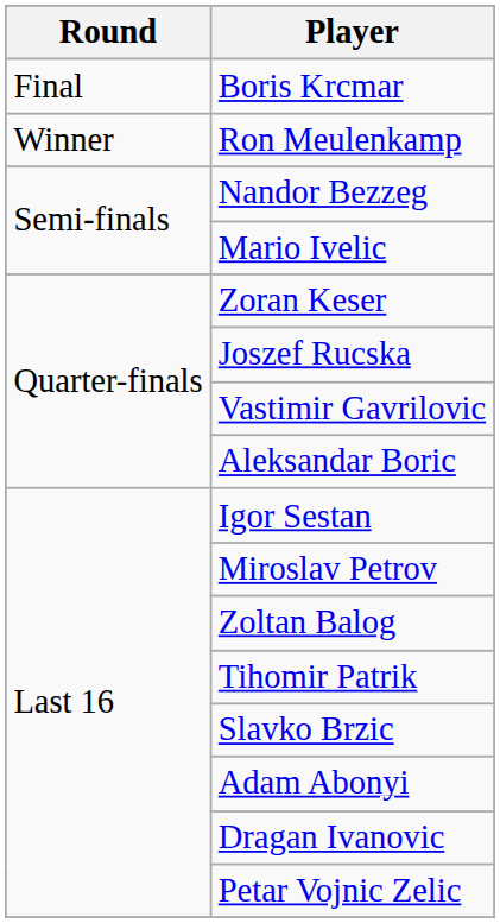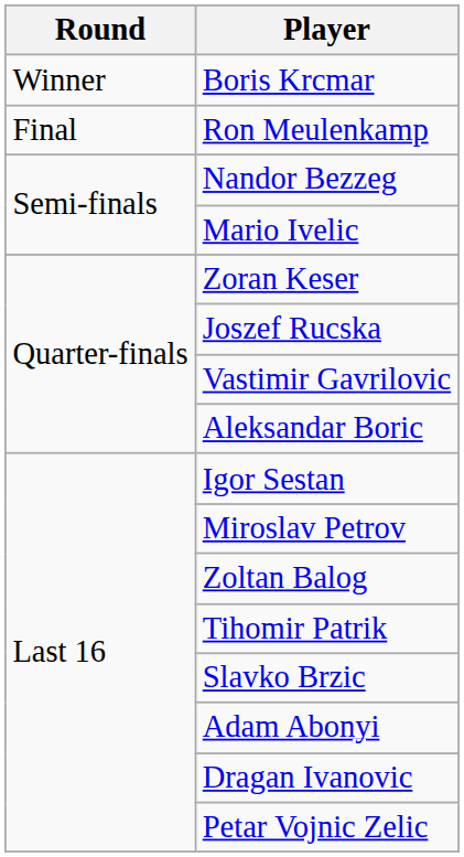Boris Krcmar | Round: Final -> Winner
Ron Meulenkamp | Round: Winner -> Final
